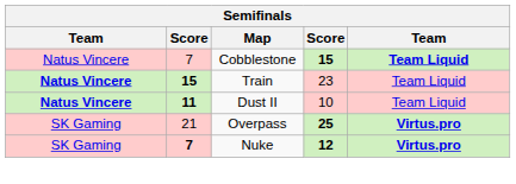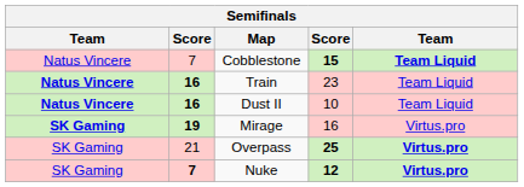Train | column 2: 15 -> 16
Dust II | column 2: 11 -> 16
+ row: SK Gaming | 19 | Mirage | 16 | Virtus.pro
